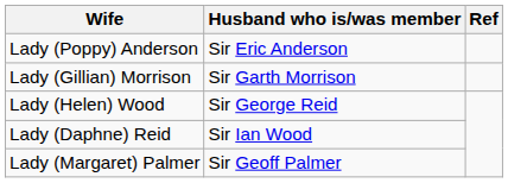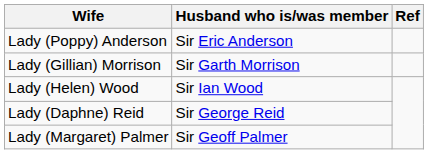Lady (Helen) Wood | Husband who is/was member: Sir George Reid -> Sir Ian Wood
Lady (Daphne) Reid | Husband who is/was member: Sir Ian Wood -> Sir George Reid
